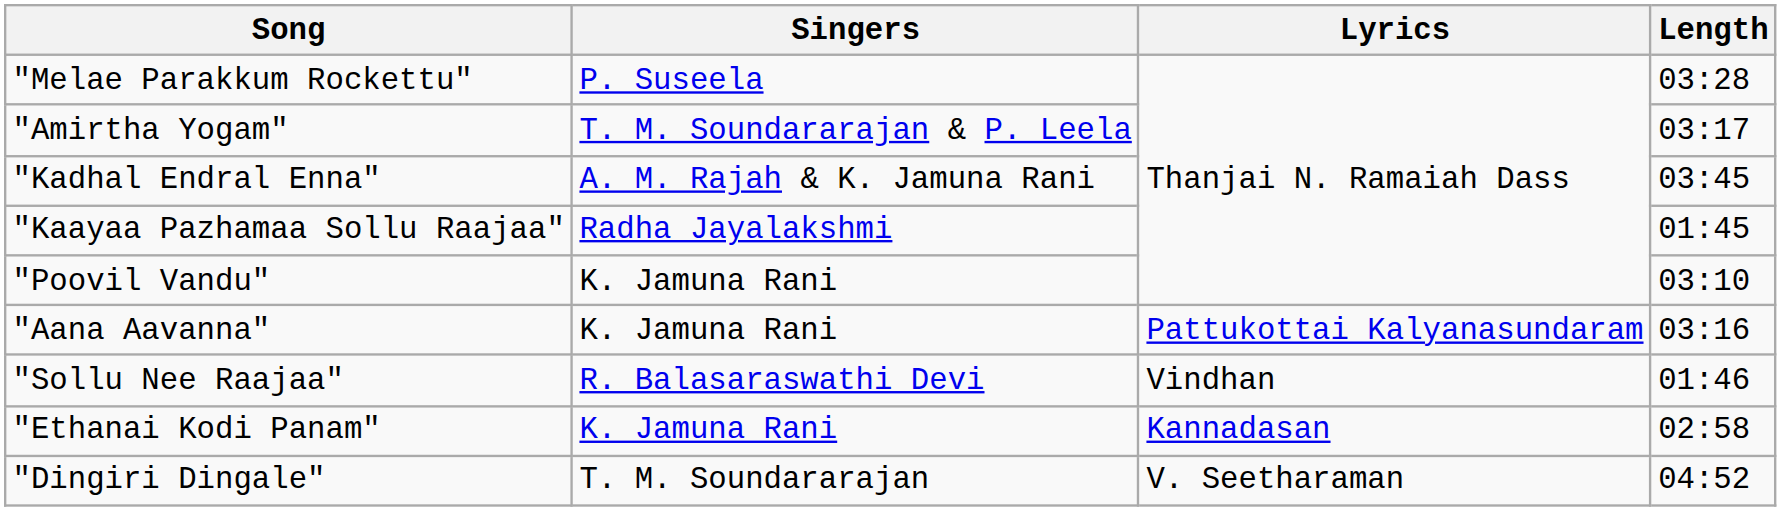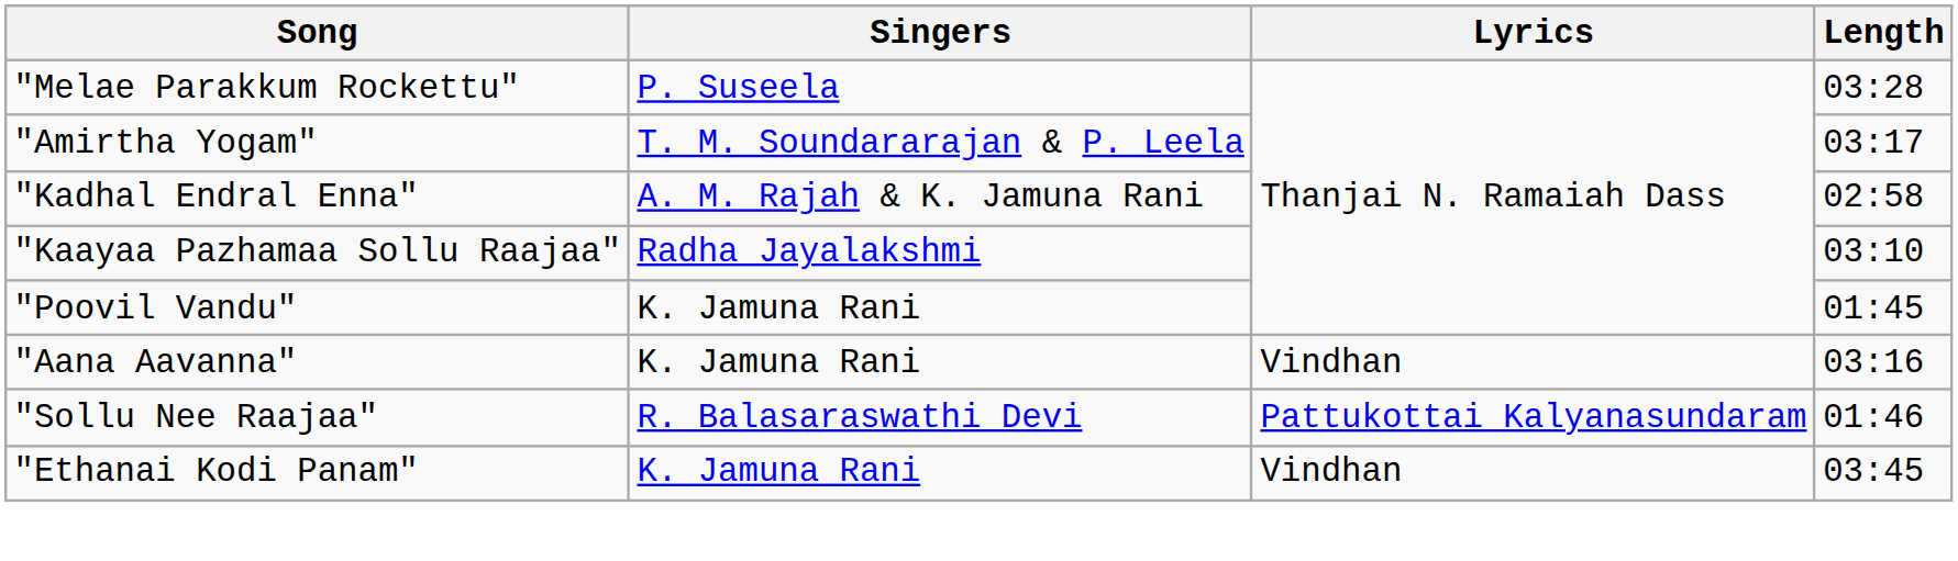"Kadhal Endral Enna" | Length: 03:45 -> 02:58
"Kaayaa Pazhamaa Sollu Raajaa" | Length: 01:45 -> 03:10
"Poovil Vandu" | Length: 03:10 -> 01:45
"Aana Aavanna" | Lyrics: Pattukottai Kalyanasundaram -> Vindhan
"Sollu Nee Raajaa" | Lyrics: Vindhan -> Pattukottai Kalyanasundaram
"Ethanai Kodi Panam" | Lyrics: Kannadasan -> Vindhan
"Ethanai Kodi Panam" | Length: 02:58 -> 03:45
- row: "Dingiri Dingale" | T. M. Soundararajan | V. Seetharaman | 04:52
